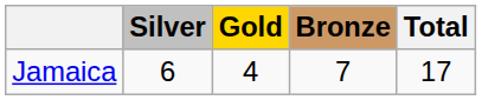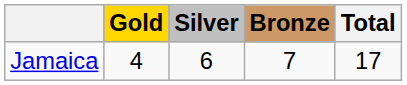columns swapped: Gold <-> Silver
